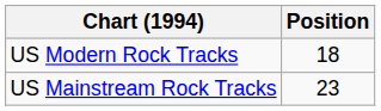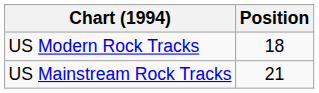US Mainstream Rock Tracks | Position: 23 -> 21
